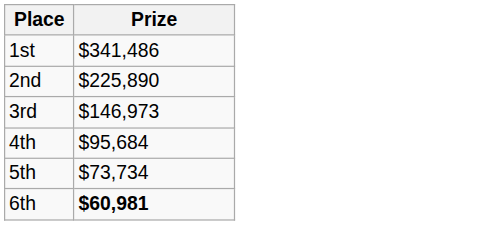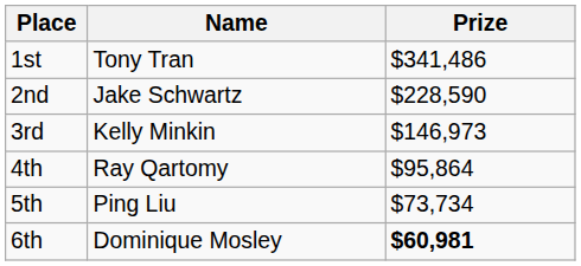+ column: Name | Tony Tran | Jake Schwartz | Kelly Minkin | Ray Qartomy | Ping Liu | Dominique Mosley
2nd | Prize: $225,890 -> $228,590
4th | Prize: $95,684 -> $95,864
